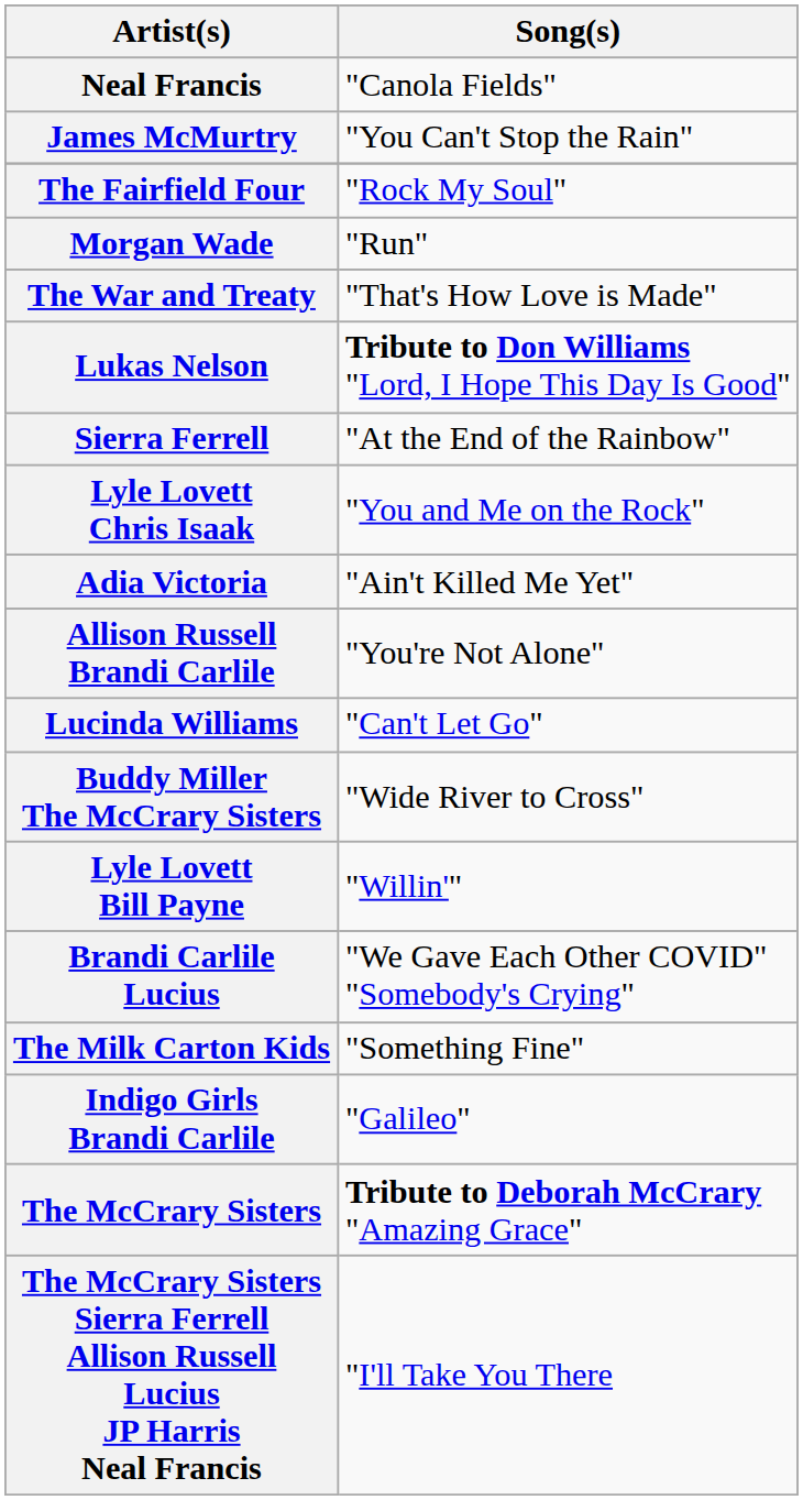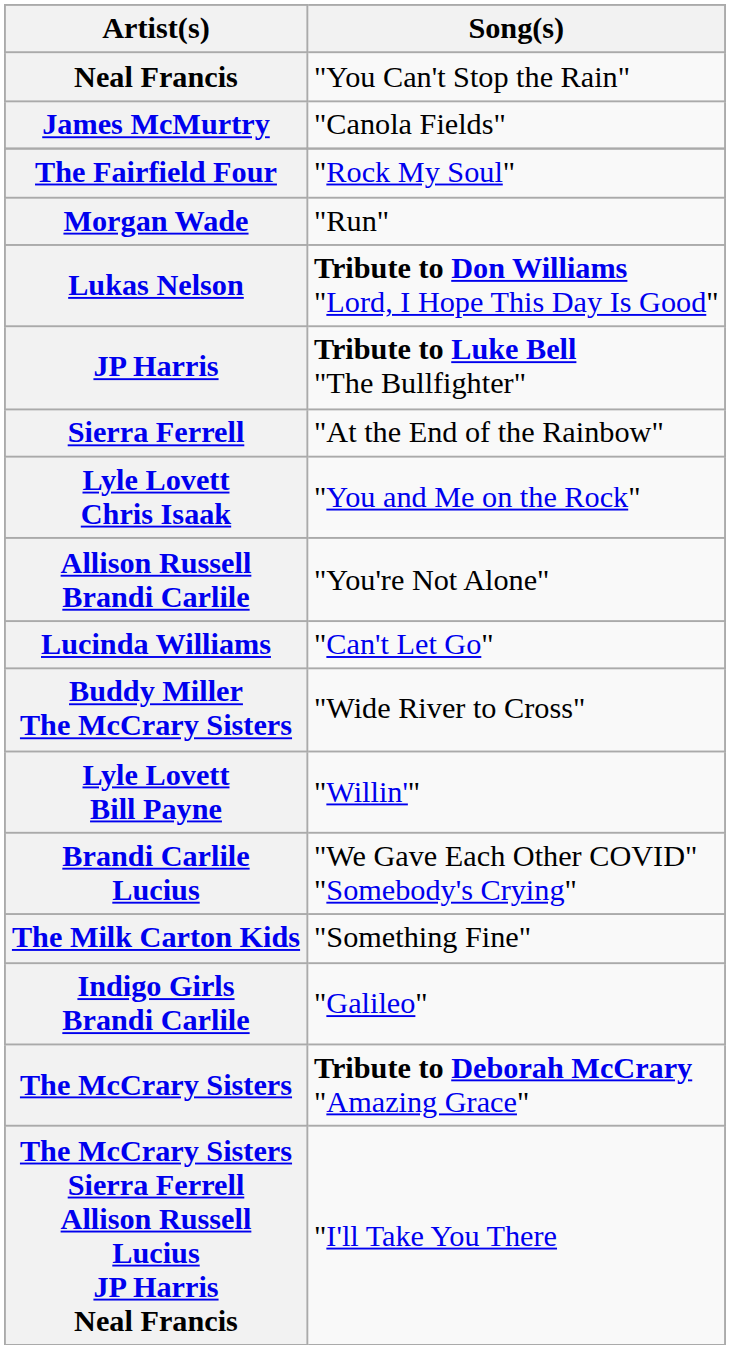Neal Francis | Song(s): "Canola Fields" -> "You Can't Stop the Rain"
James McMurtry | Song(s): "You Can't Stop the Rain" -> "Canola Fields"
- row: The War and Treaty | "That's How Love is Made"
+ row: JP Harris | Tribute to Luke Bell "The Bullfighter"
- row: Adia Victoria | "Ain't Killed Me Yet"
